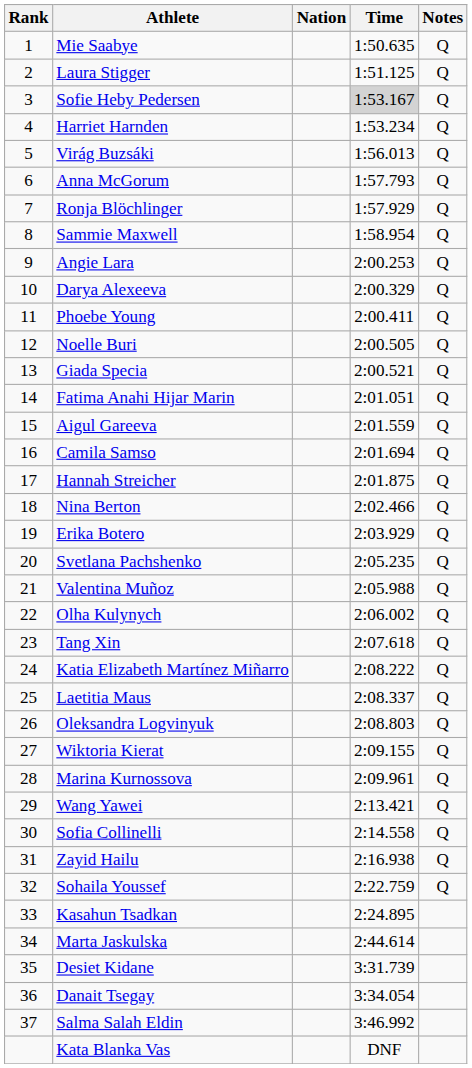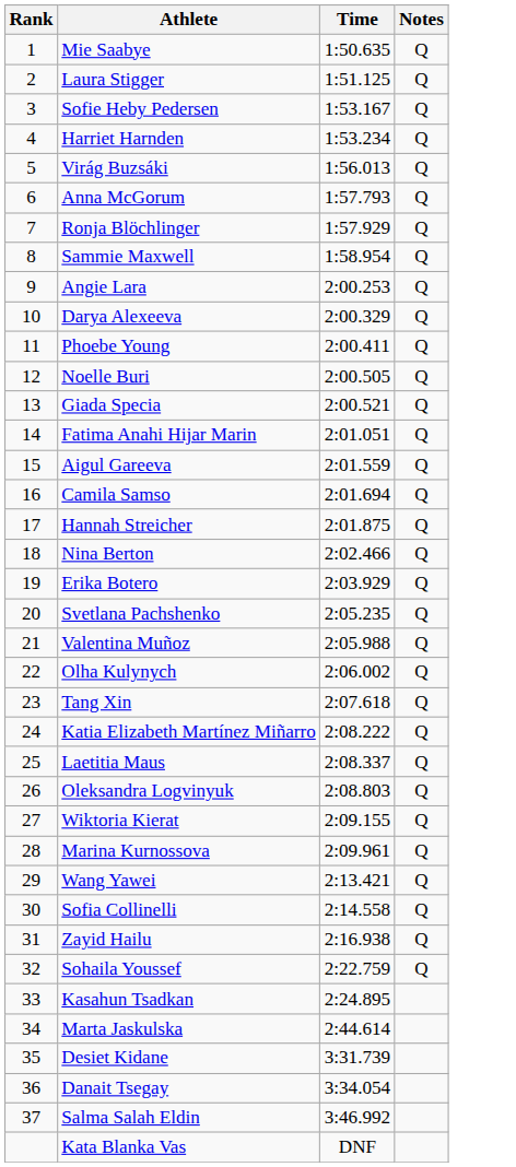- column: Nation
Sofie Heby Pedersen | Time: lightgrey background -> no background
